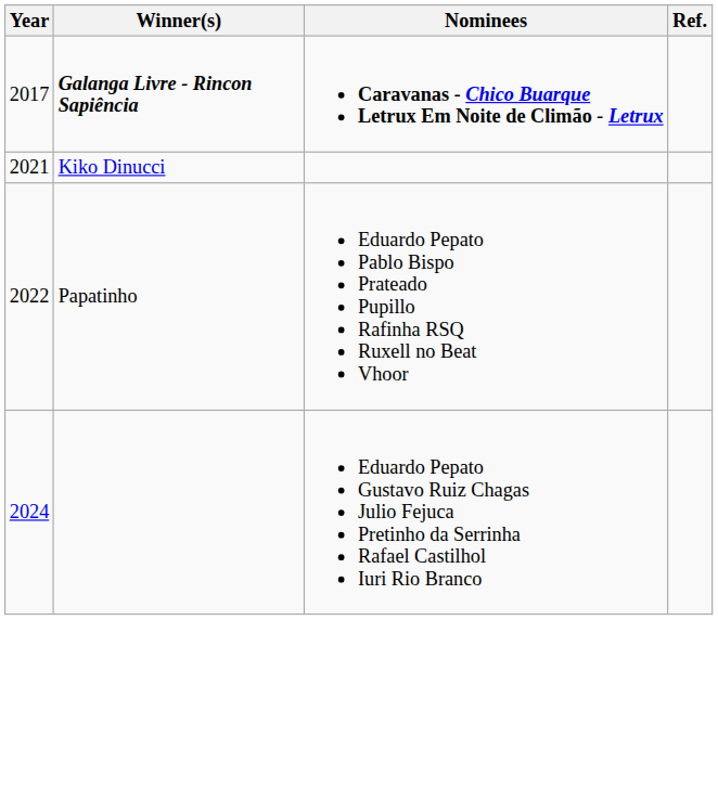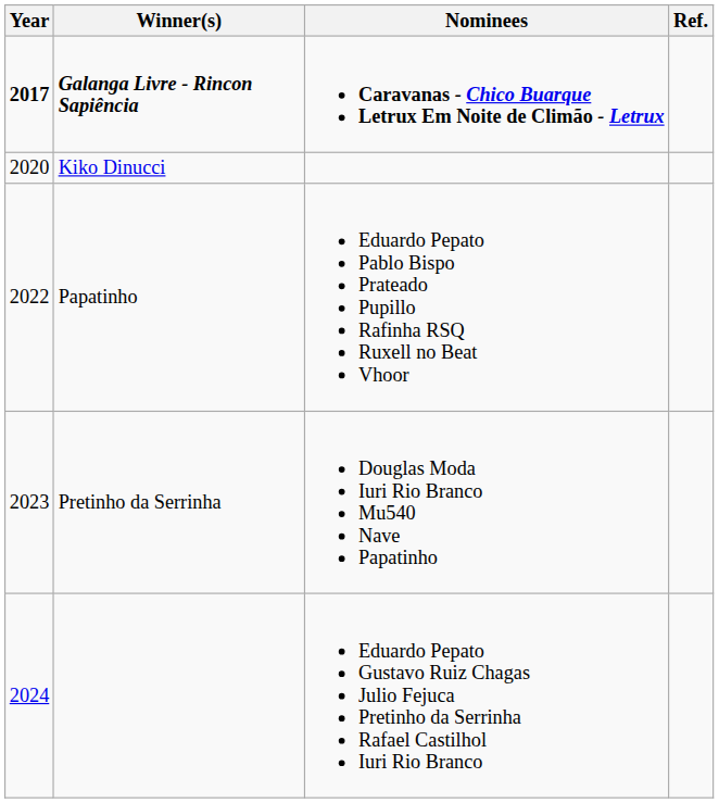Galanga Livre - Rincon Sapiência | Year: normal -> bold
Kiko Dinucci | Year: 2021 -> 2020
+ row: 2023 | Pretinho da Serrinha | Douglas Moda Iuri Rio Branco Mu540 Nave Papatinho
